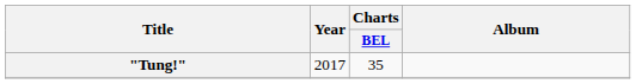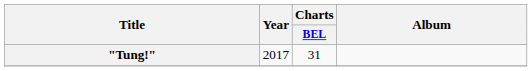"Tung!" | Charts / BEL: 35 -> 31
